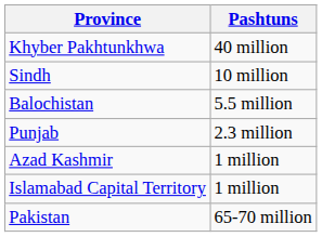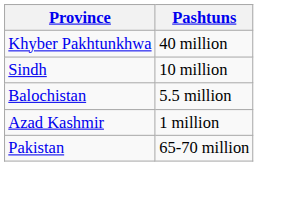- row: Punjab | 2.3 million
- row: Islamabad Capital Territory | 1 million
